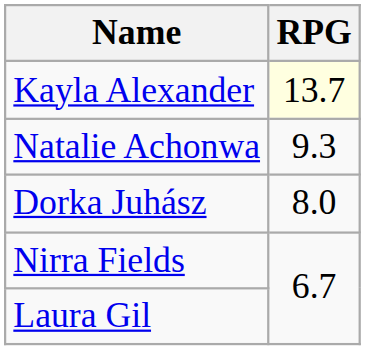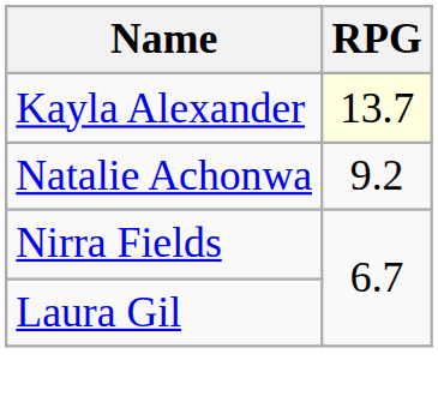Natalie Achonwa | RPG: 9.3 -> 9.2
- row: Dorka Juhász | 8.0
